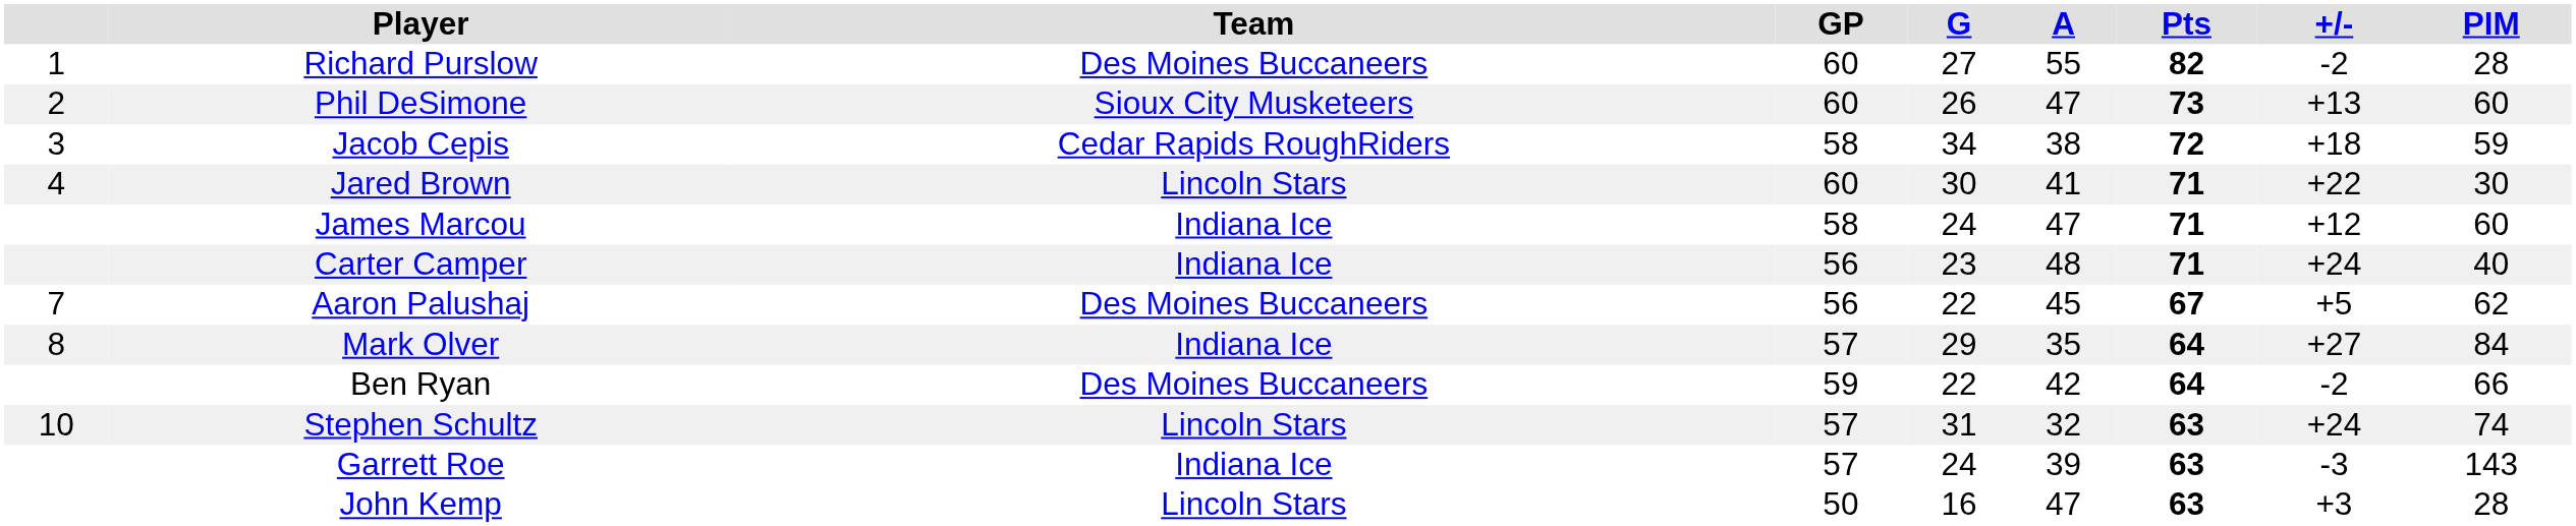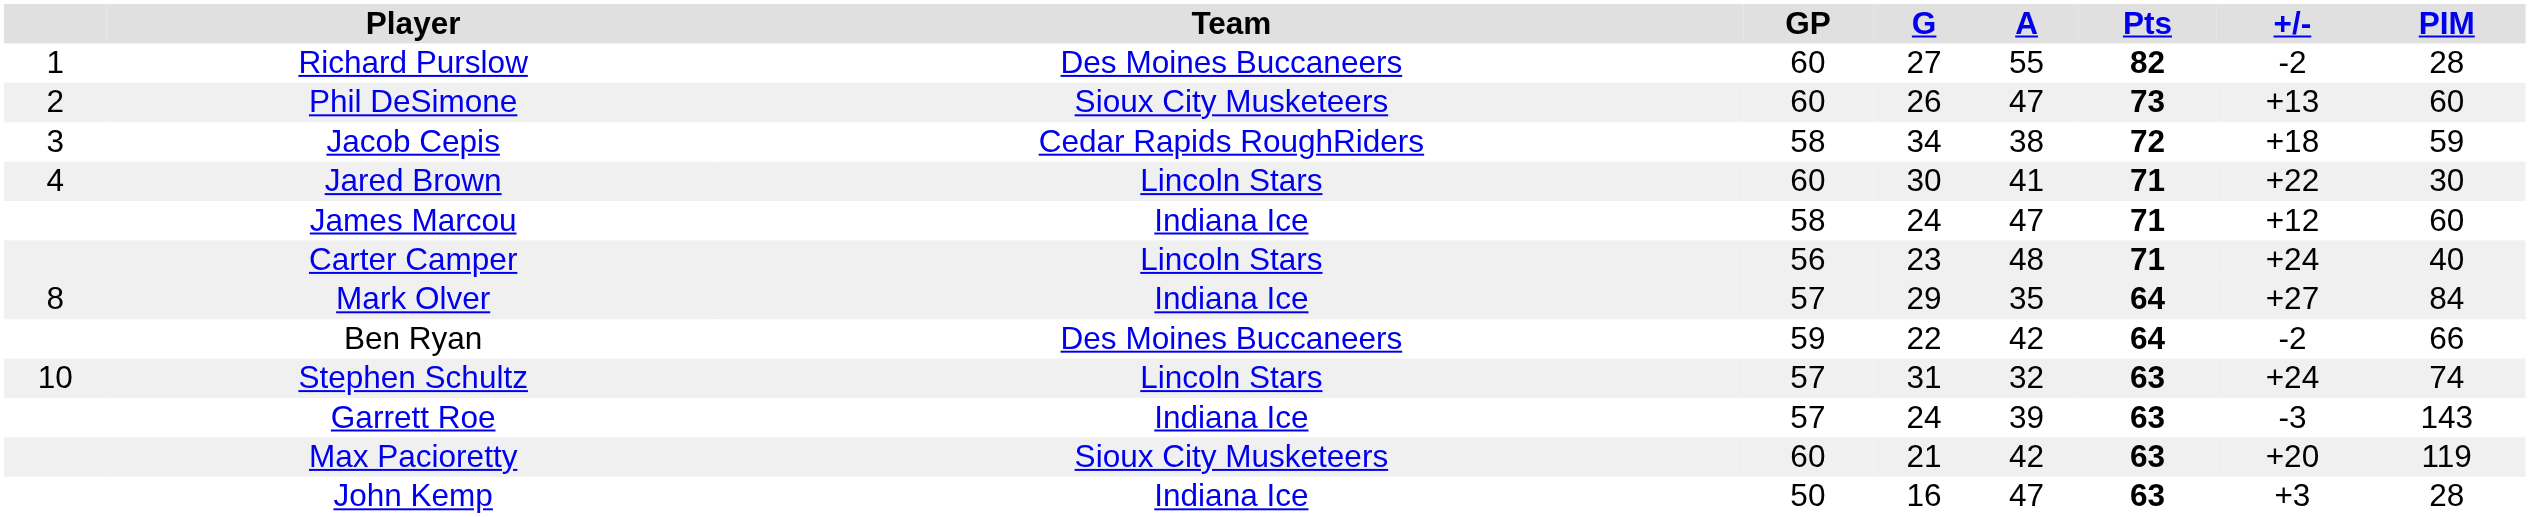Carter Camper | Team: Indiana Ice -> Lincoln Stars
- row: 7 | Aaron Palushaj | Des Moines Buccaneers | 56 | 22 | 45 | 67 | +5 | 62
+ row: Max Pacioretty | Sioux City Musketeers | 60 | 21 | 42 | 63 | +20 | 119
John Kemp | Team: Lincoln Stars -> Indiana Ice
